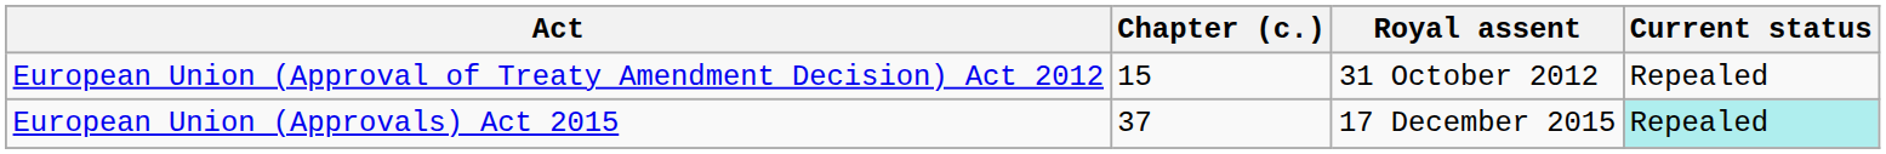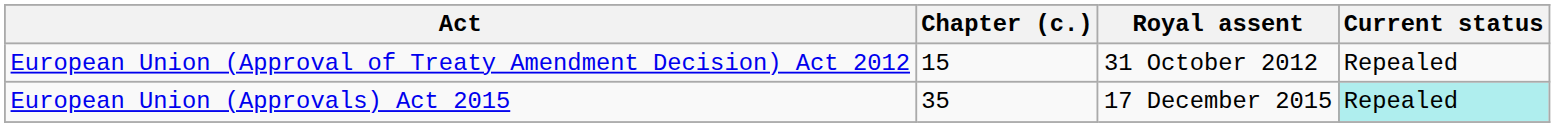European Union (Approvals) Act 2015 | Chapter (c.): 37 -> 35
